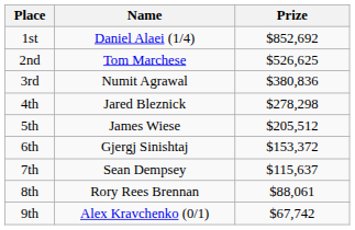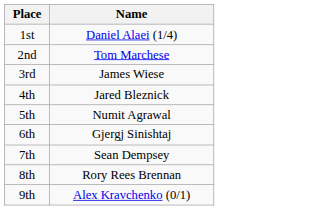- column: Prize | $852,692 | $526,625 | $380,836 | $278,298 | $205,512 | $153,372 | $115,637 | $88,061 | $67,742
3rd | Name: Numit Agrawal -> James Wiese
5th | Name: James Wiese -> Numit Agrawal
